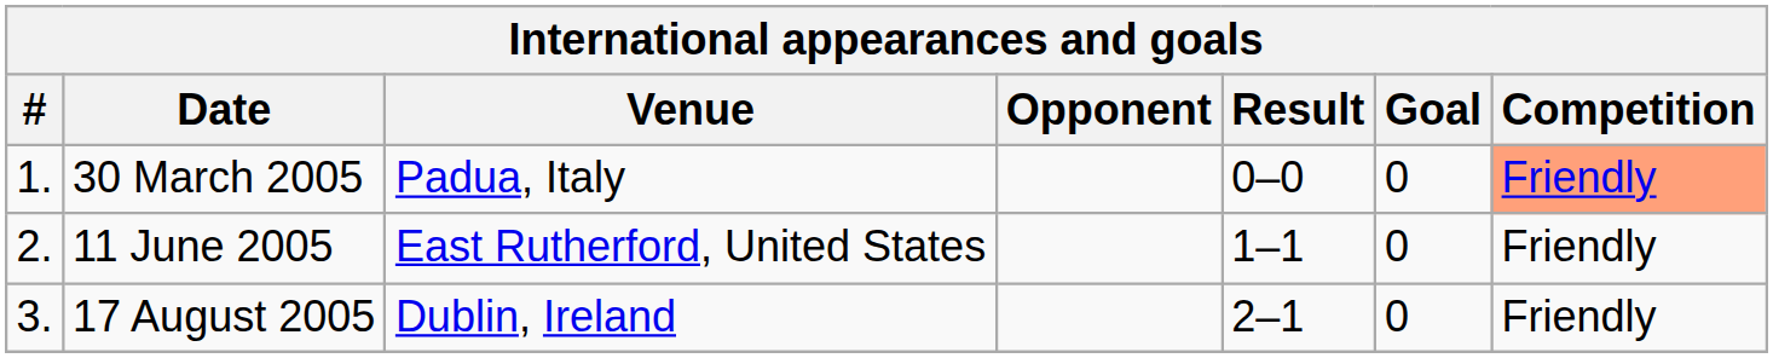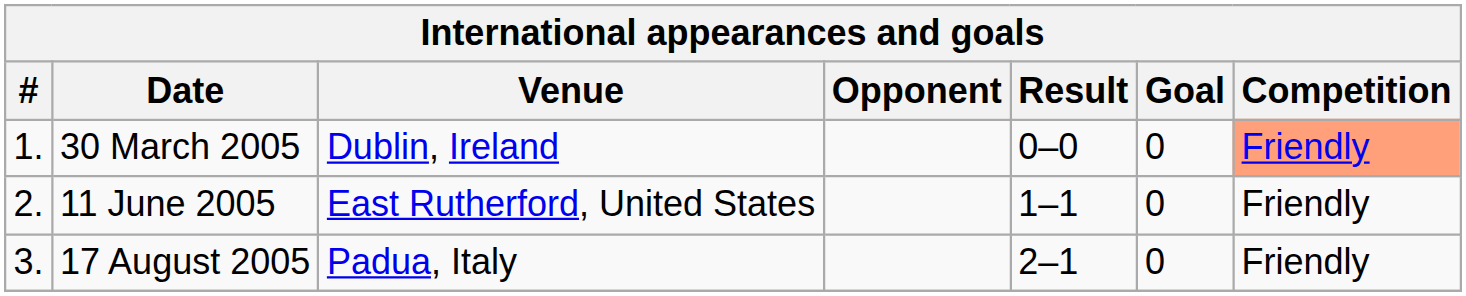30 March 2005 | Venue: Padua, Italy -> Dublin, Ireland
17 August 2005 | Venue: Dublin, Ireland -> Padua, Italy
